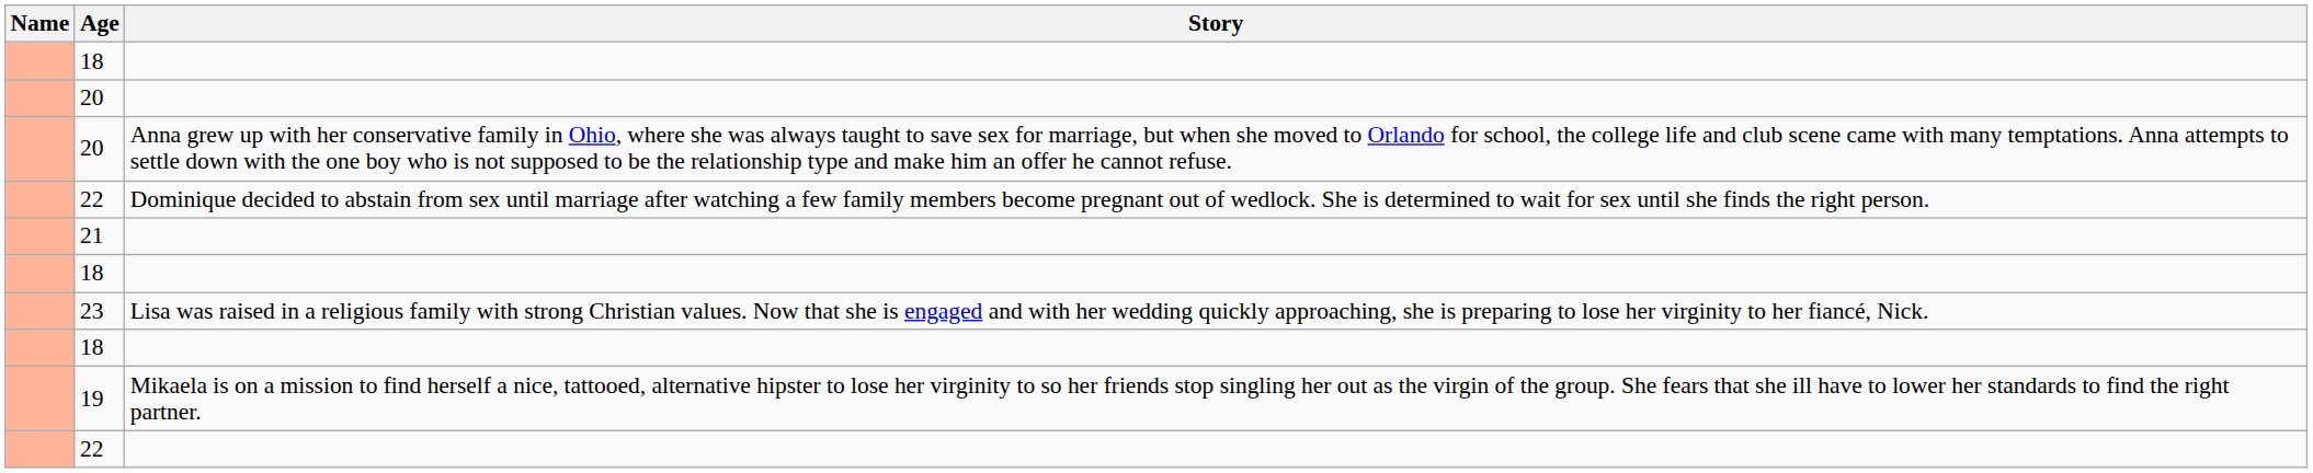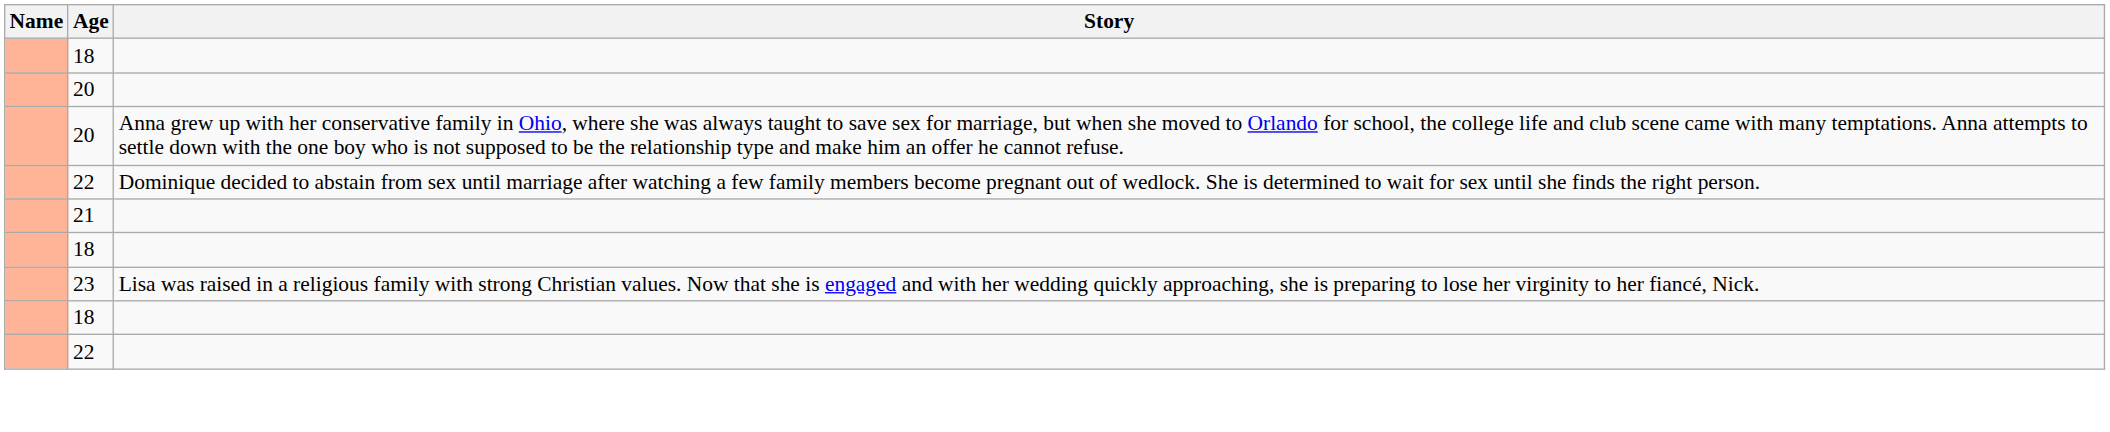- row: 19 | Mikaela is on a mission to find herself a nice, tattooed, alternative hipster to lose her virginity to so her friends stop singling her out as the virgin of the group. She fears that she ill have to lower her standards to find the right partner.
